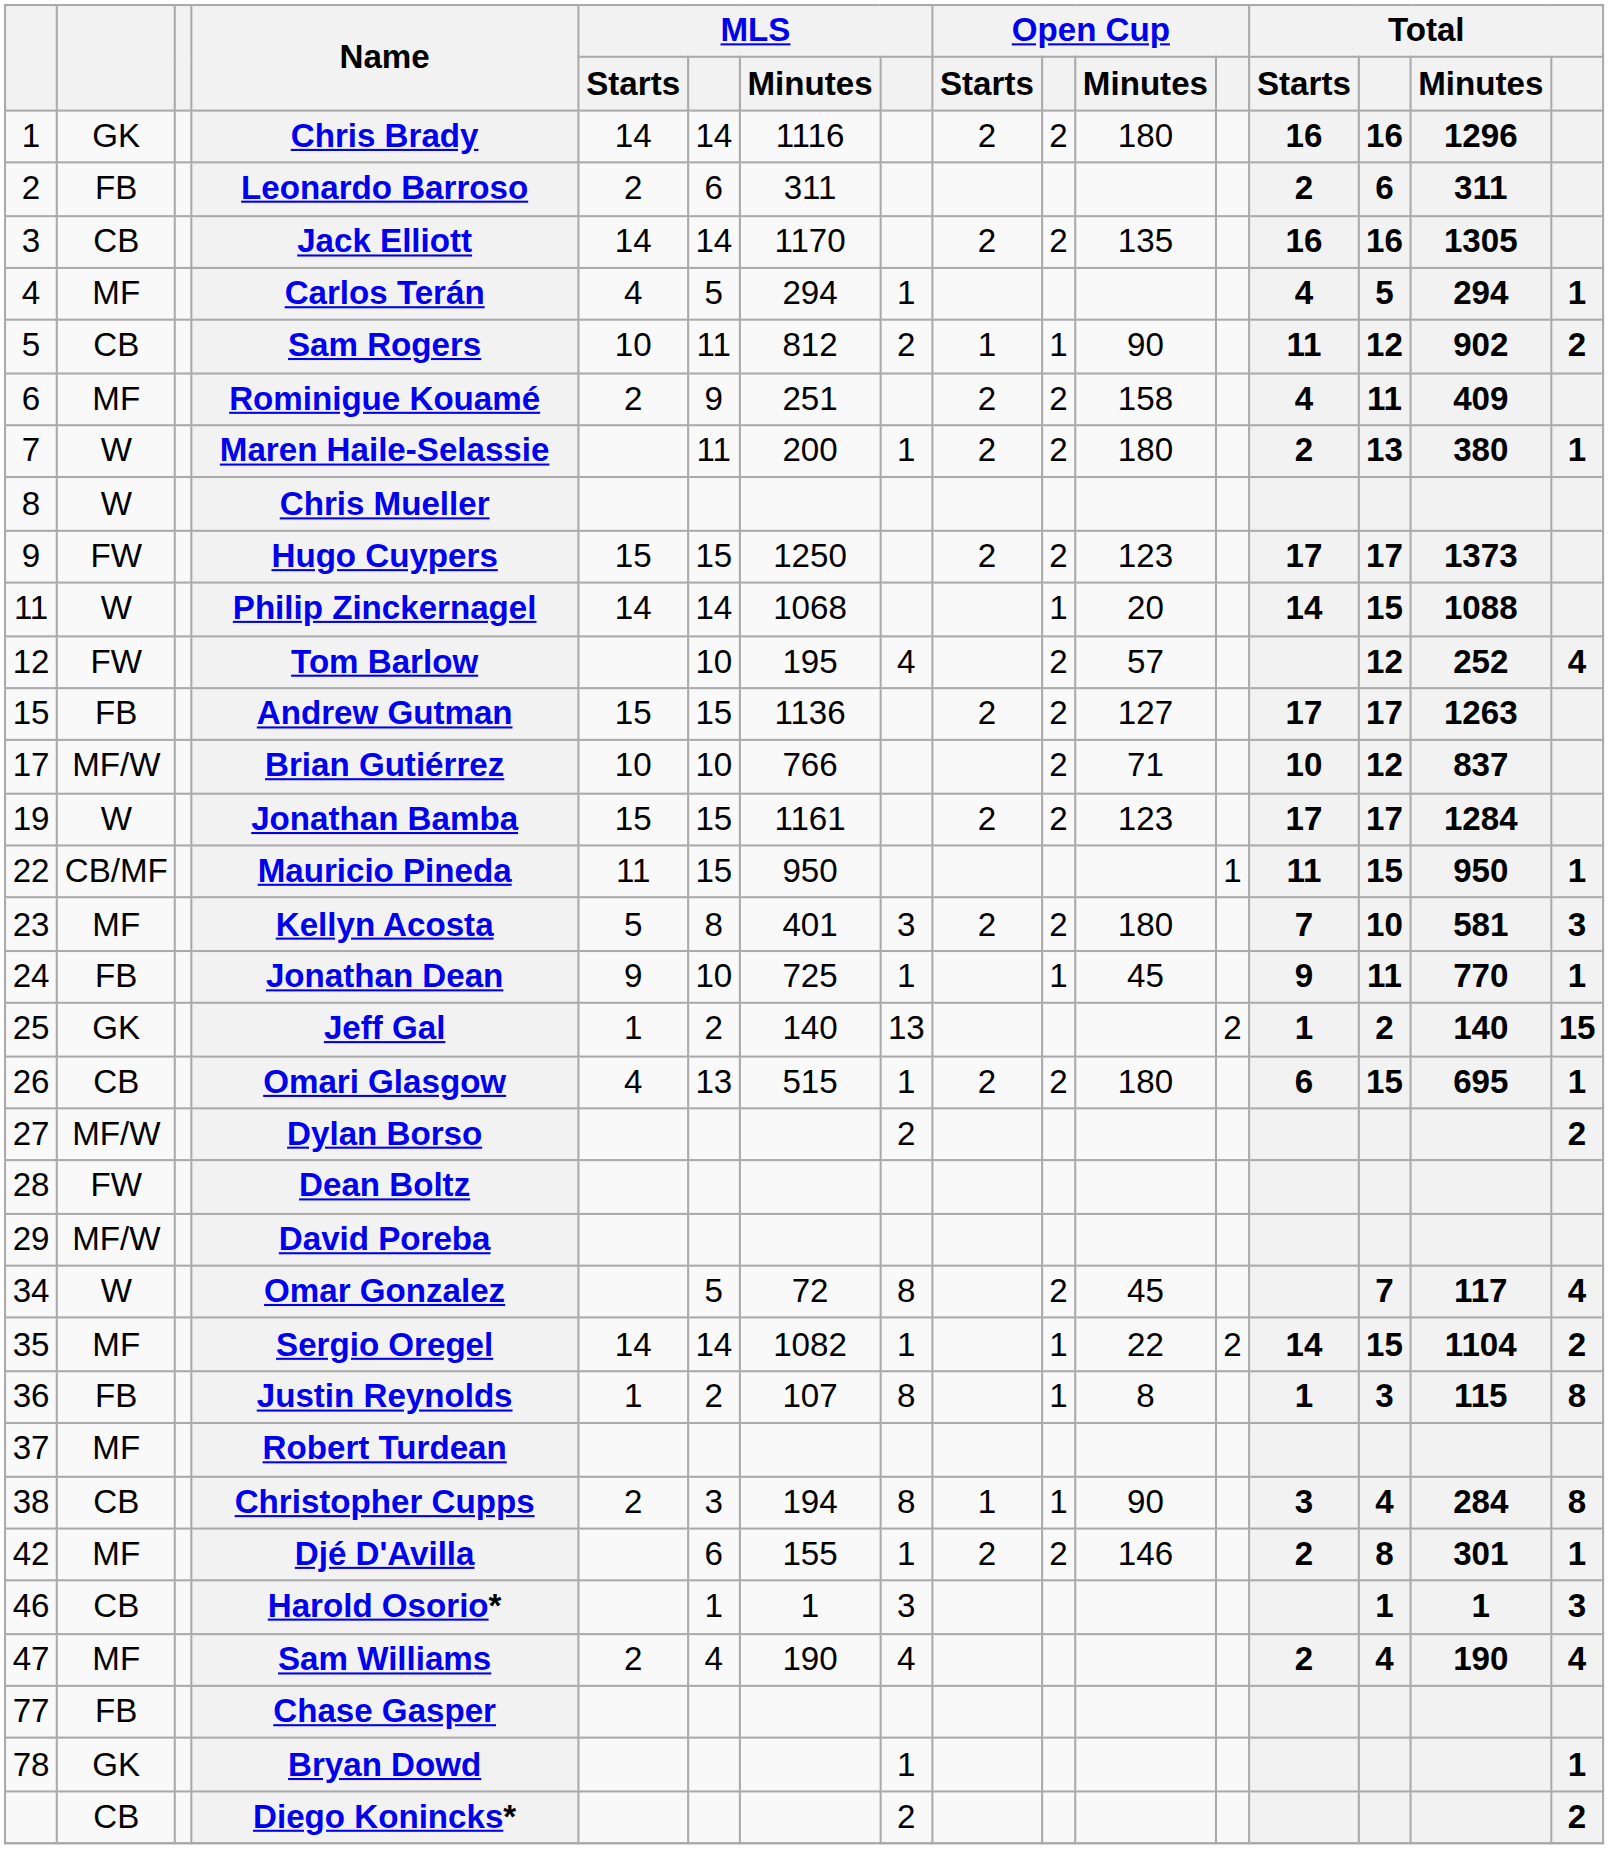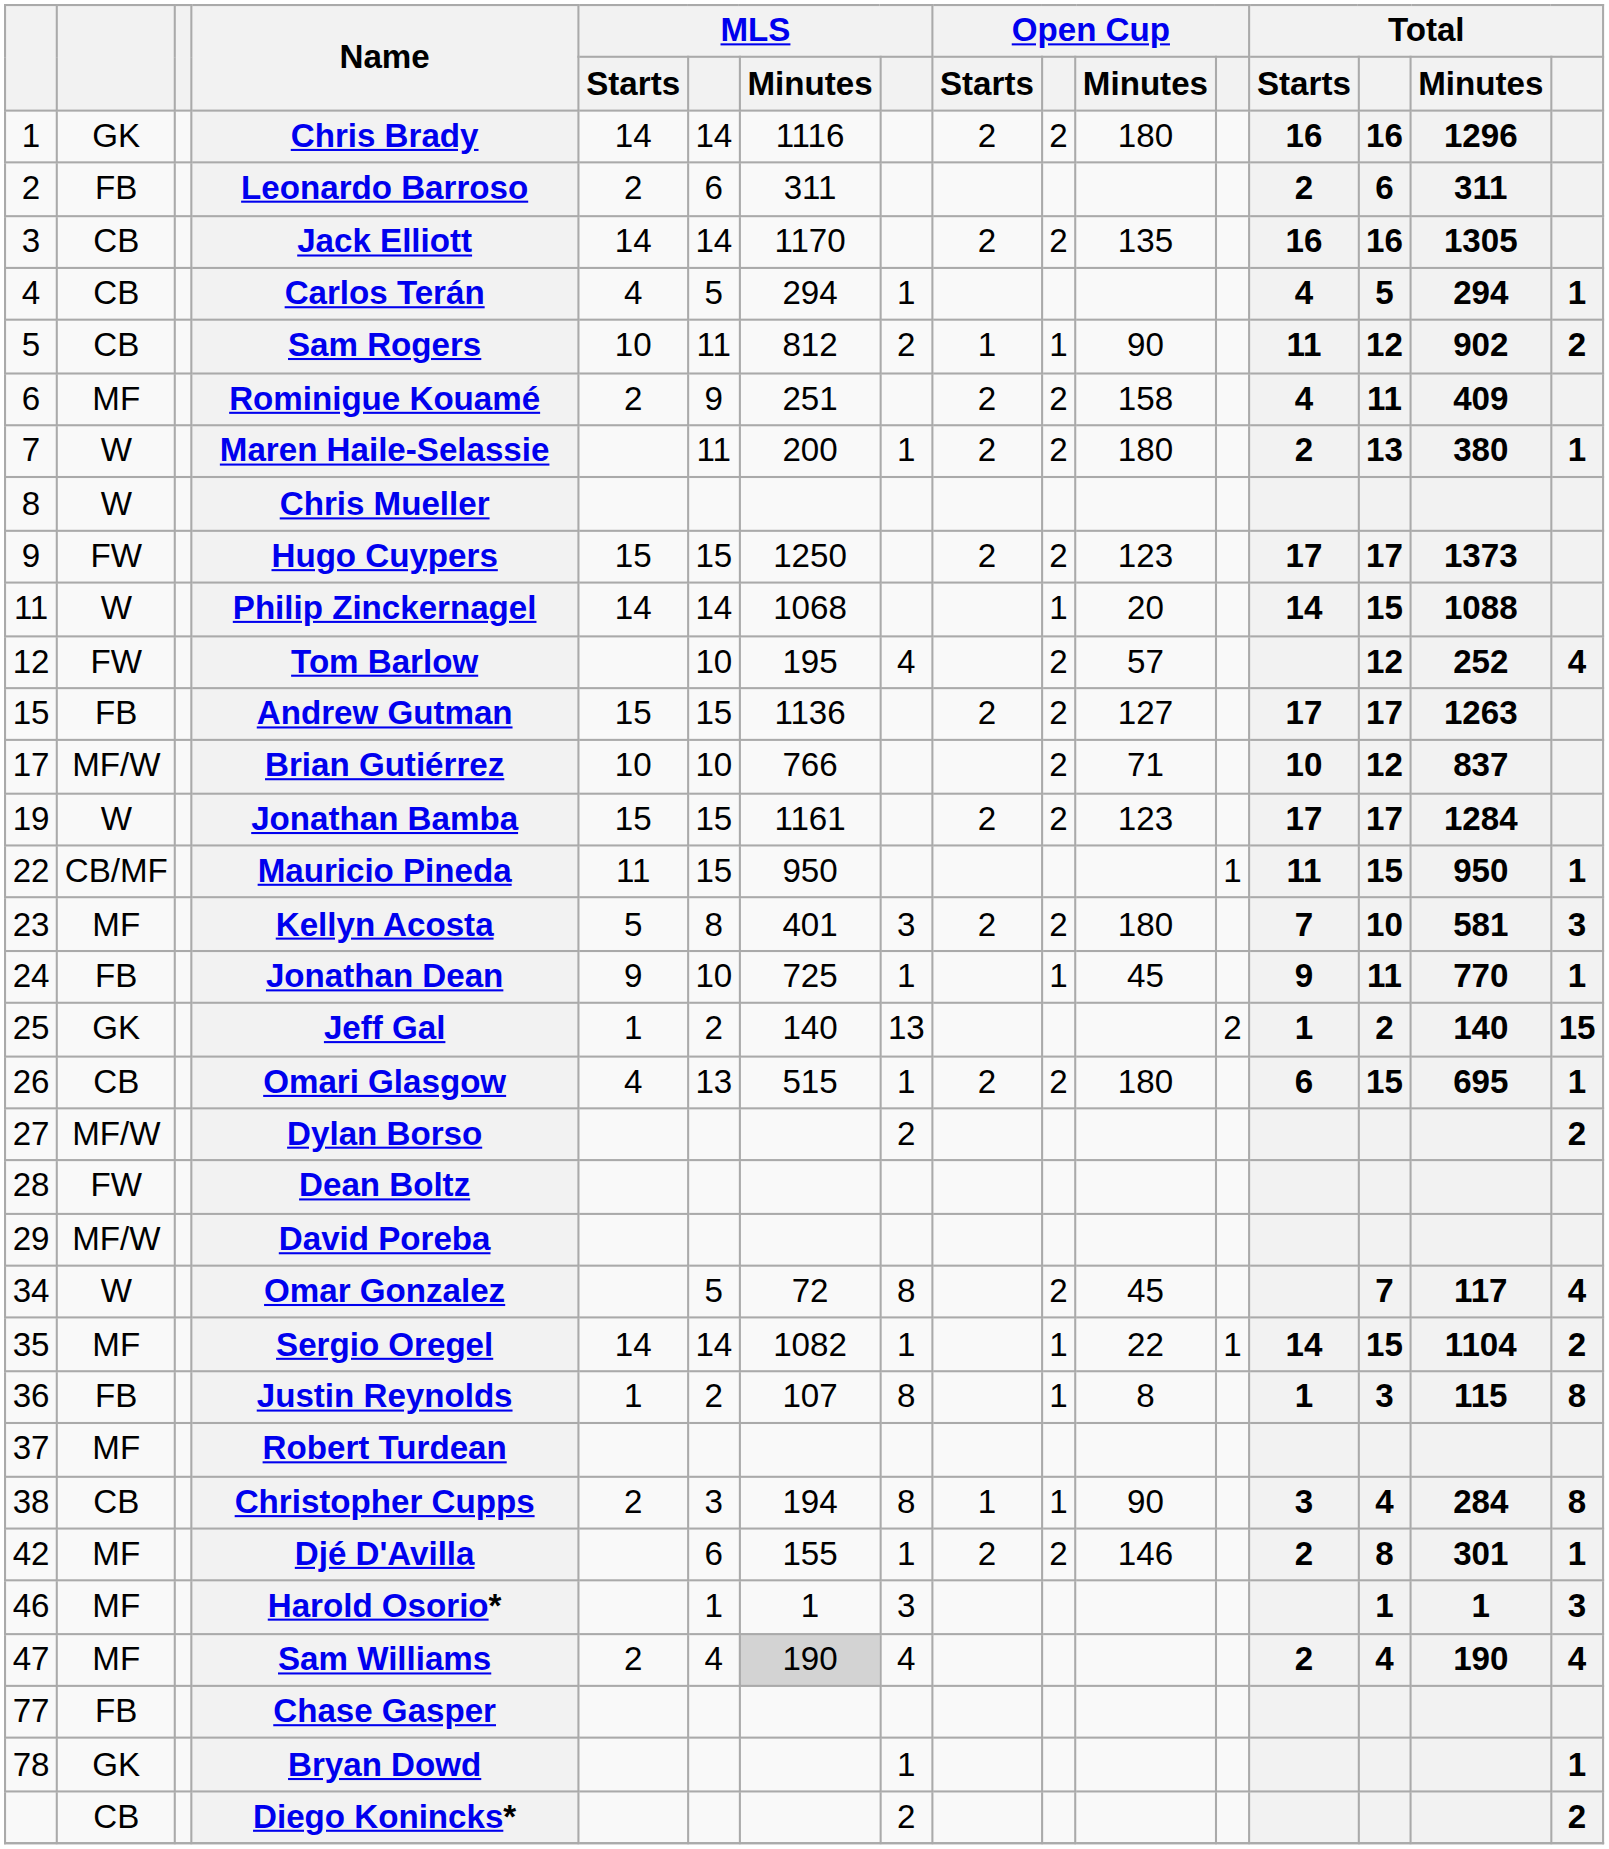Carlos Terán | column 2: MF -> CB
Sergio Oregel | column 12: 2 -> 1
Harold Osorio* | column 2: CB -> MF
Sam Williams | MLS / Minutes: no background -> lightgrey background
